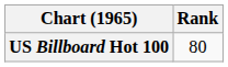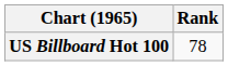US Billboard Hot 100 | Rank: 80 -> 78
